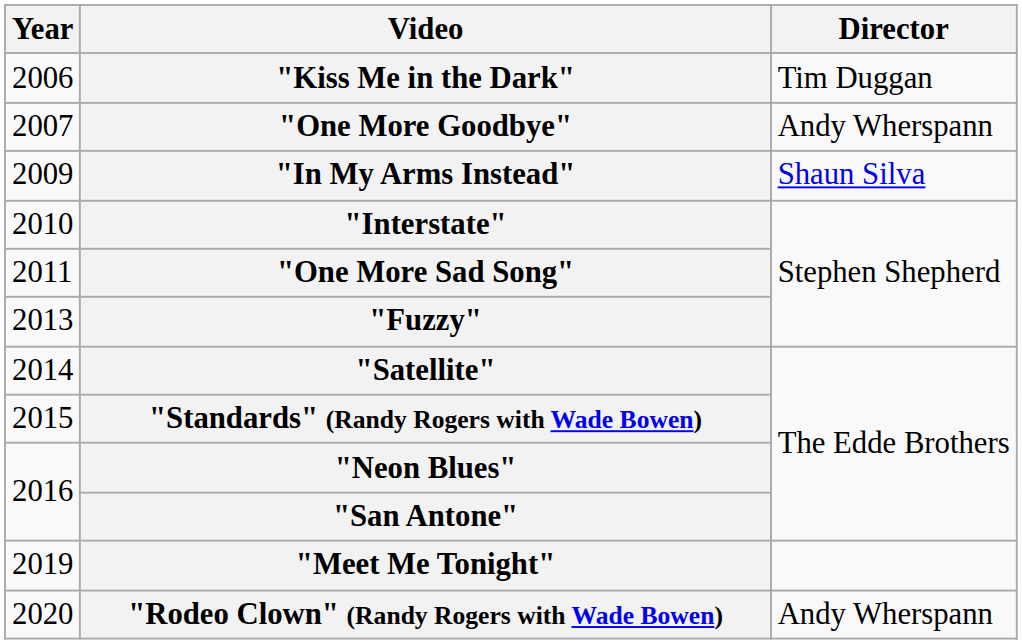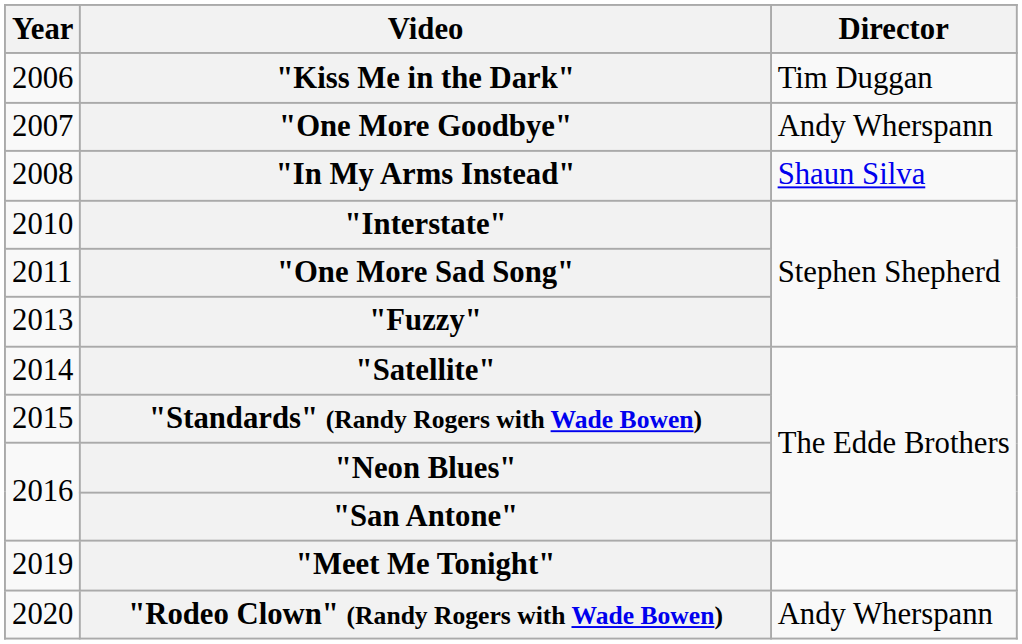"In My Arms Instead" | Year: 2009 -> 2008
